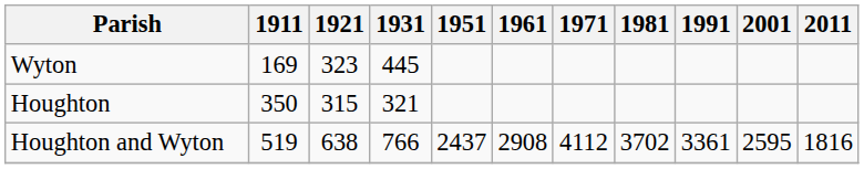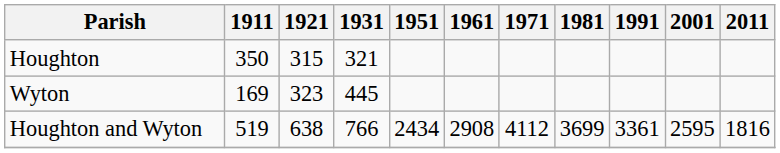rows swapped: Houghton <-> Wyton
Houghton and Wyton | 1951: 2437 -> 2434
Houghton and Wyton | 1981: 3702 -> 3699
